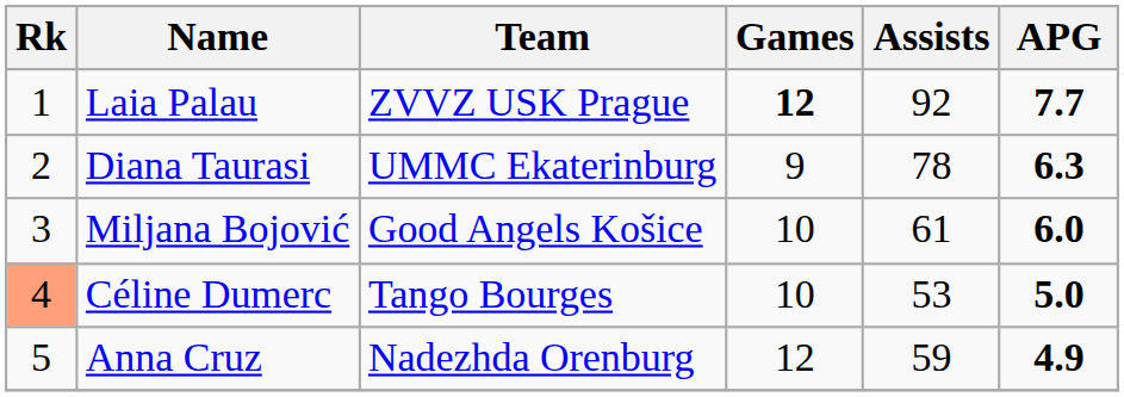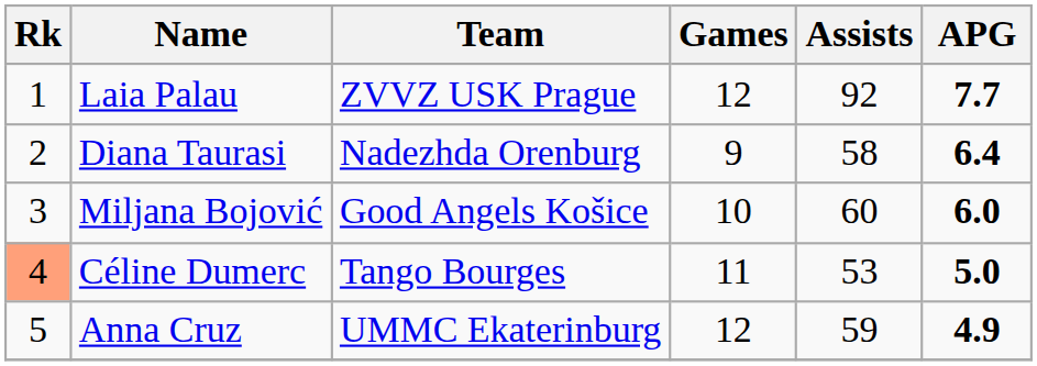Laia Palau | Games: bold -> normal
Diana Taurasi | Team: UMMC Ekaterinburg -> Nadezhda Orenburg
Diana Taurasi | Assists: 78 -> 58
Diana Taurasi | APG: 6.3 -> 6.4
Miljana Bojović | Assists: 61 -> 60
Céline Dumerc | Games: 10 -> 11
Anna Cruz | Team: Nadezhda Orenburg -> UMMC Ekaterinburg
